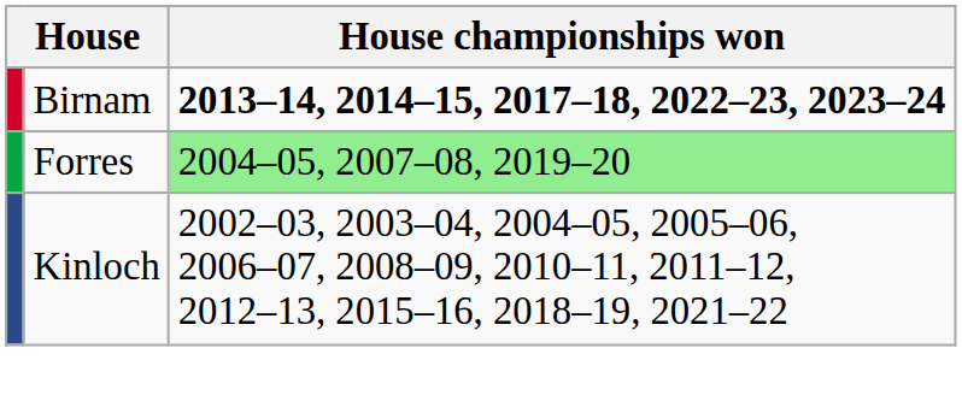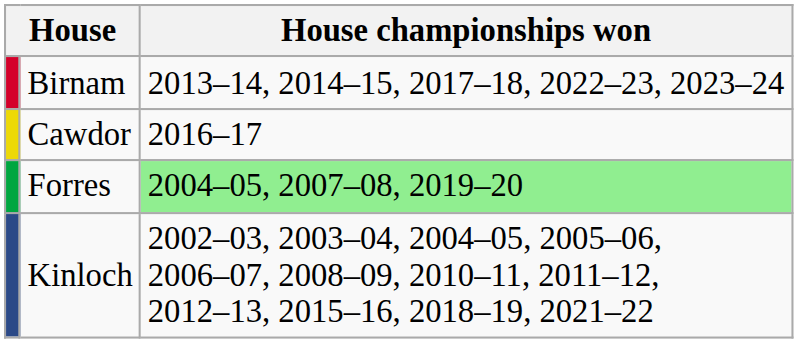Birnam | House championships won: bold -> normal
+ row: Cawdor | 2016–17
